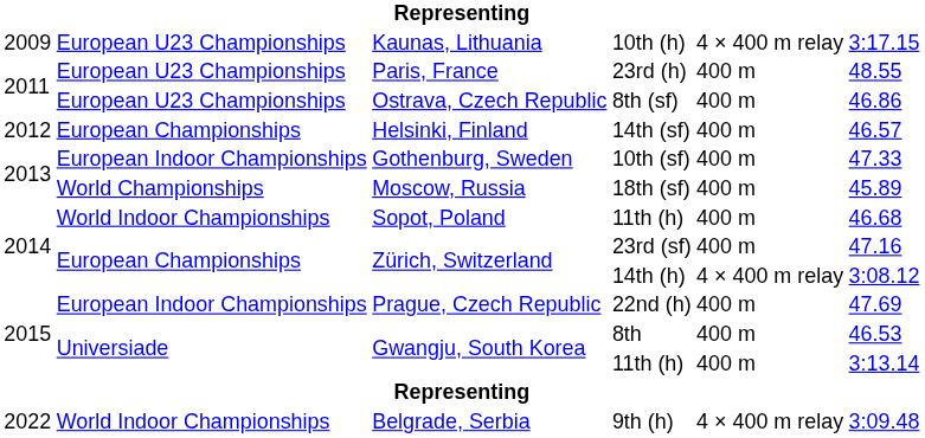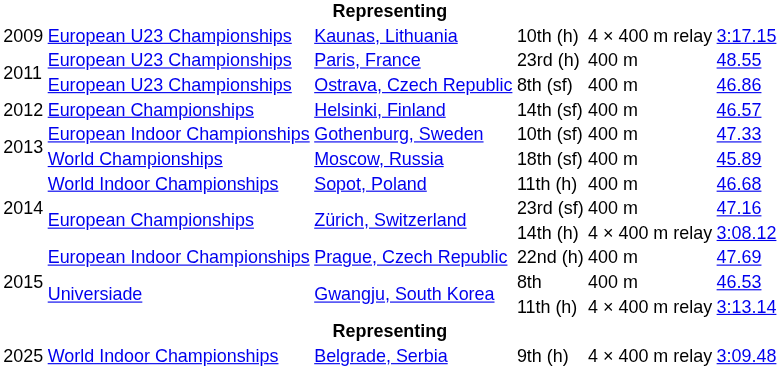Gwangju, South Korea / 11th (h) | column 5: 400 m -> 4 × 400 m relay
9th (h) | column 1: 2022 -> 2025
